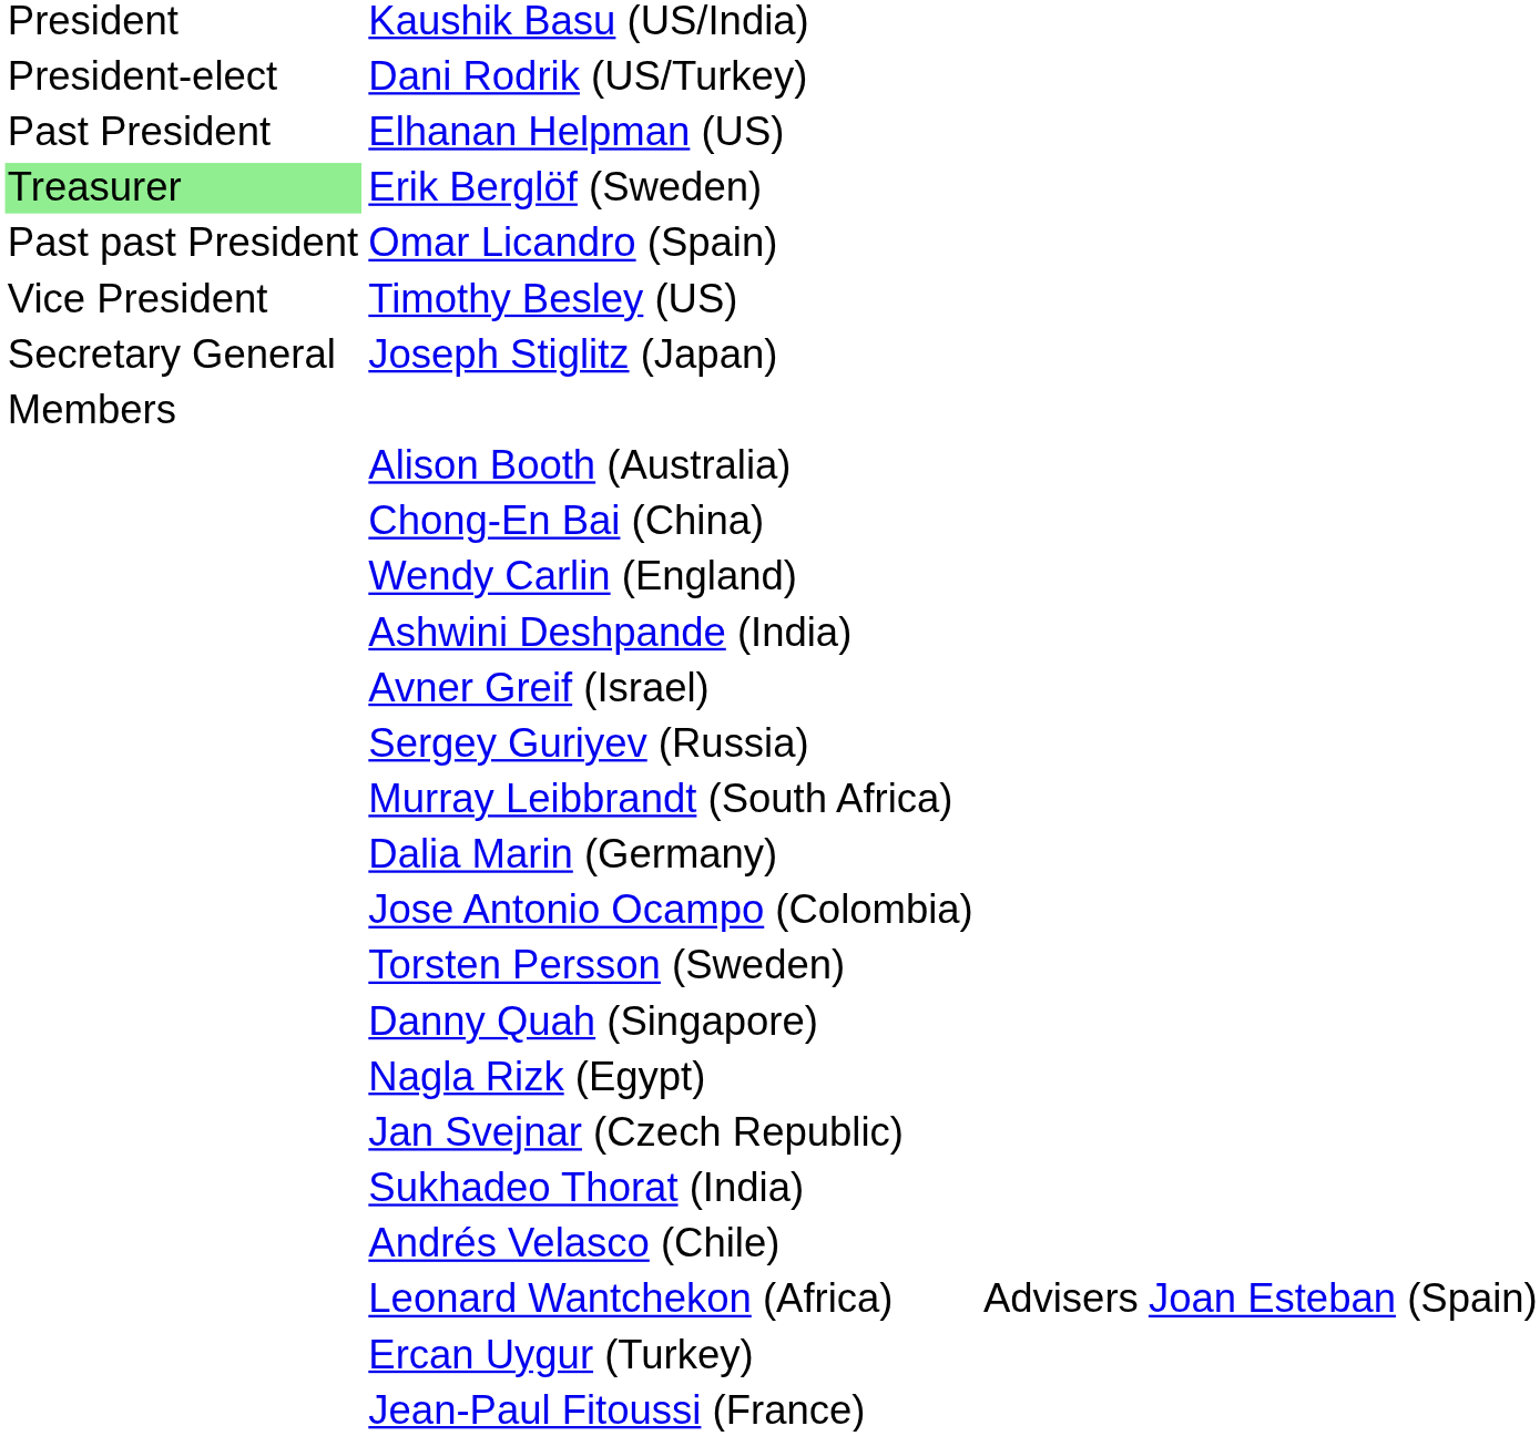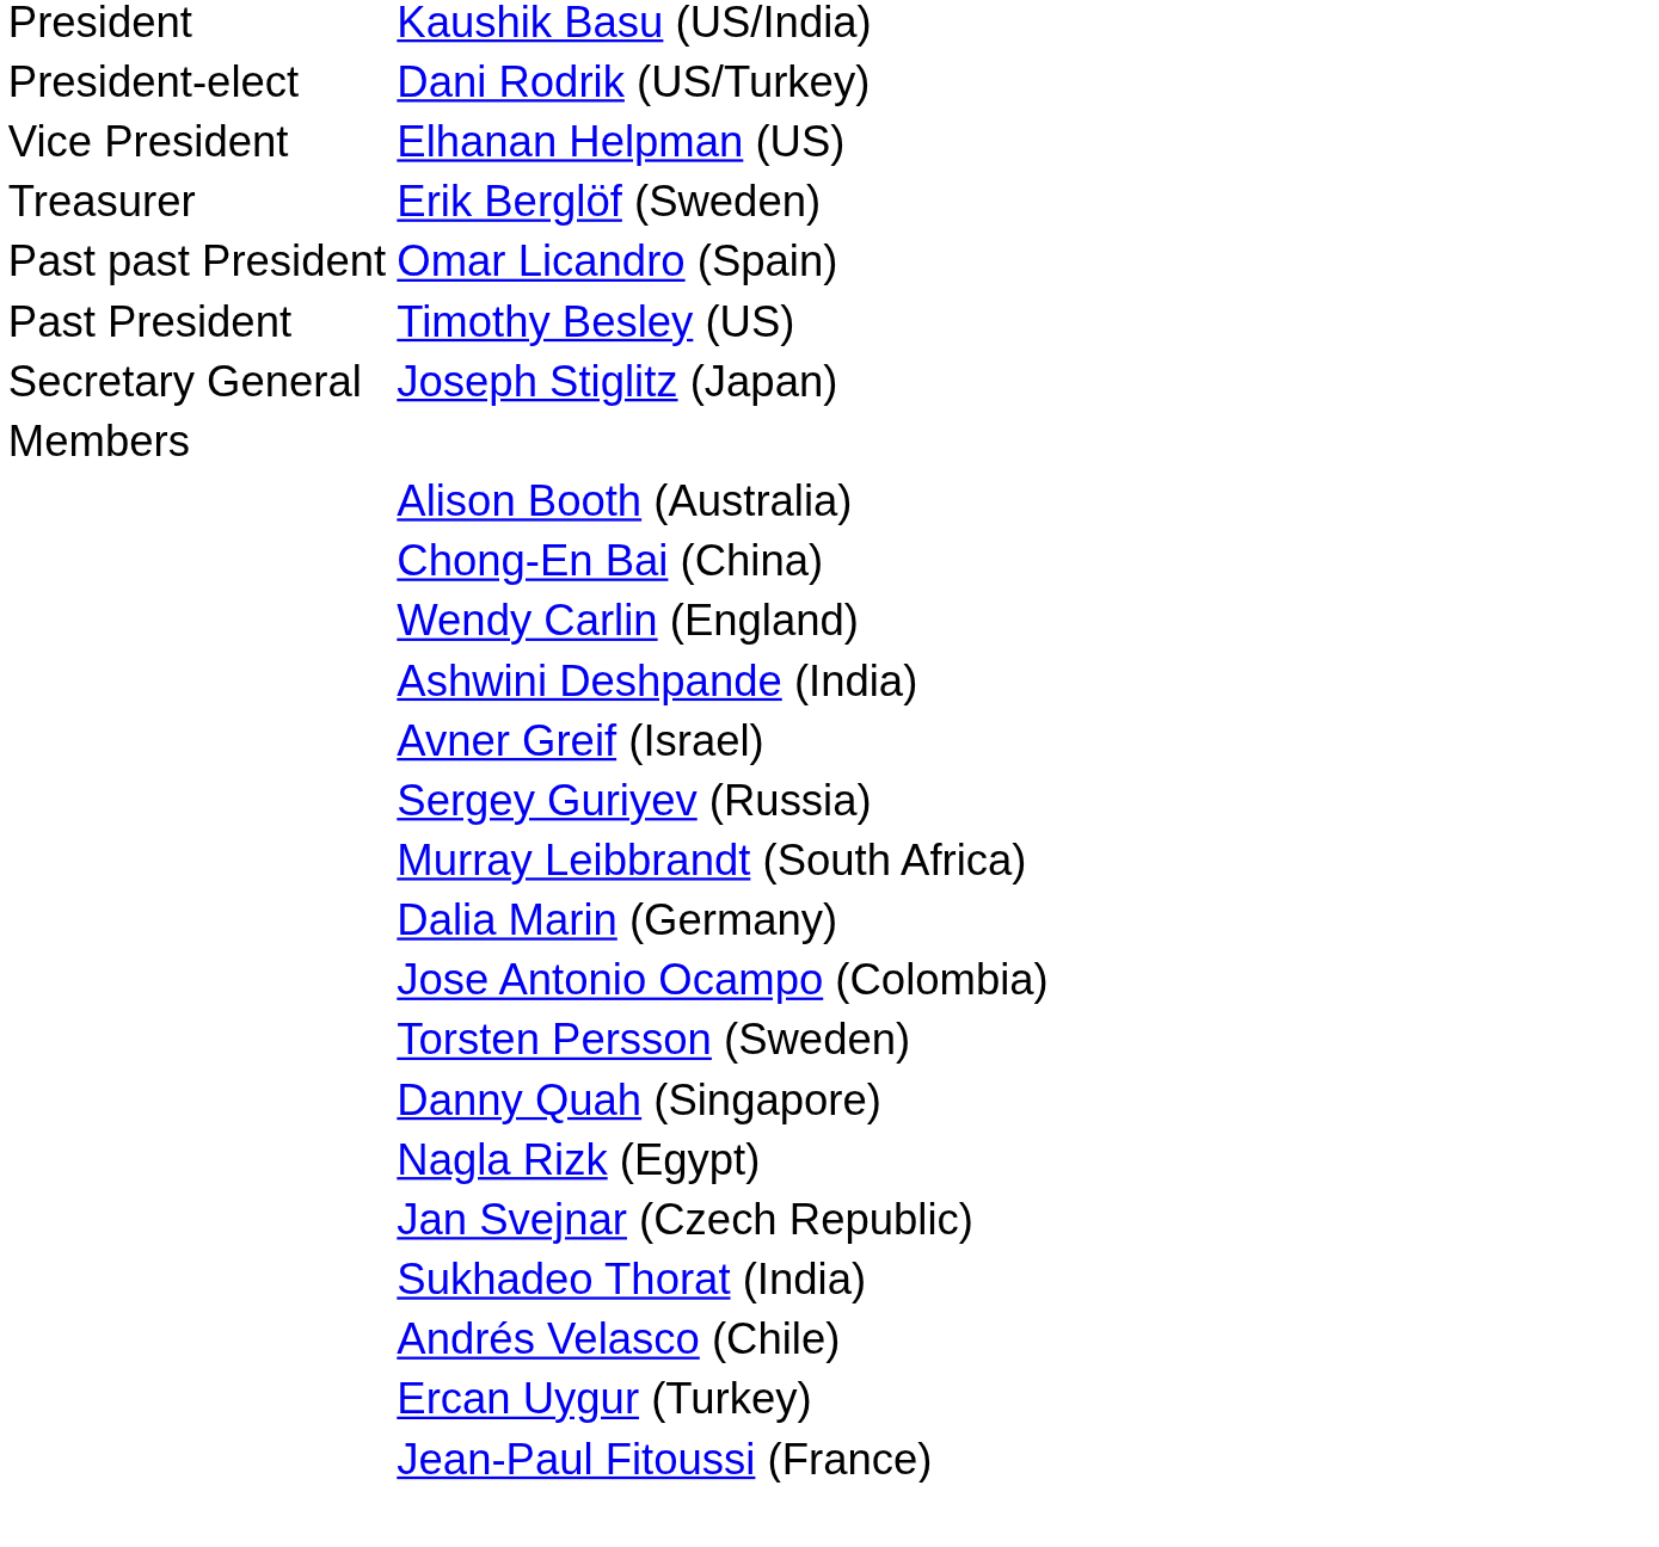Elhanan Helpman (US) | column 1: Past President -> Vice President
Erik Berglöf (Sweden) | column 1: lightgreen background -> no background
Timothy Besley (US) | column 1: Vice President -> Past President
- row: Leonard Wantchekon (Africa) | Advisers | Joan Esteban (Spain)
